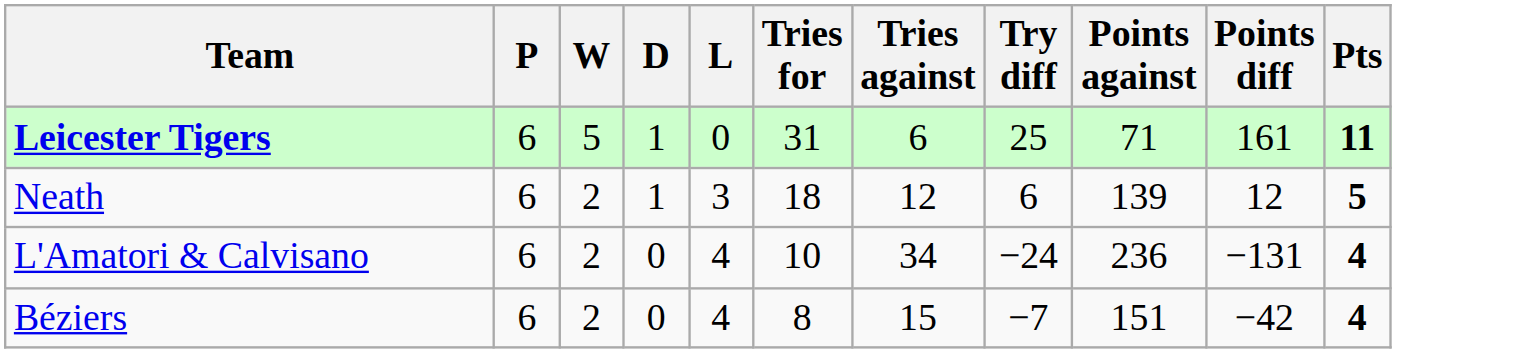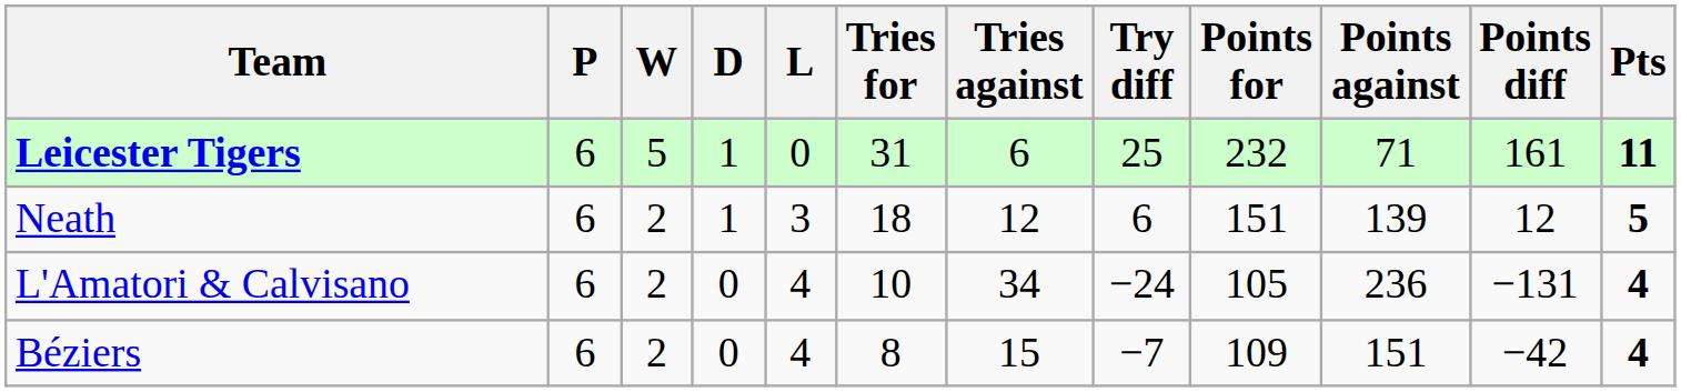+ column: Points for | 232 | 151 | 105 | 109
